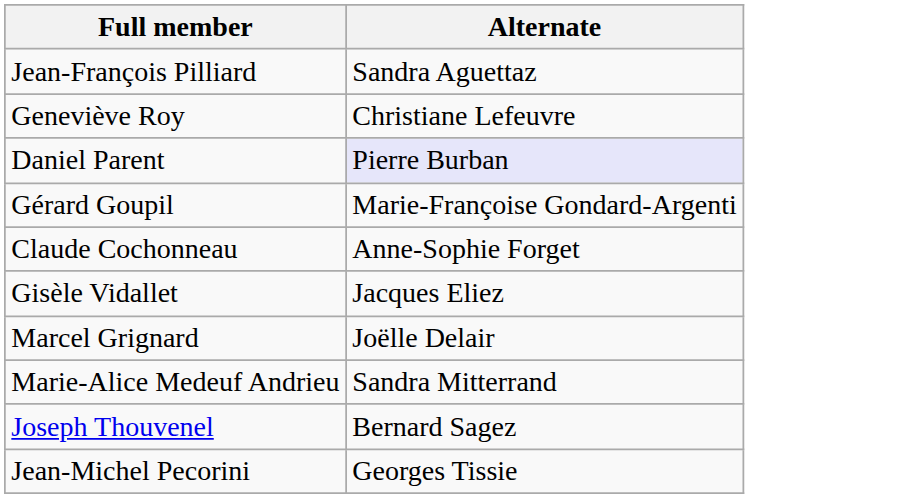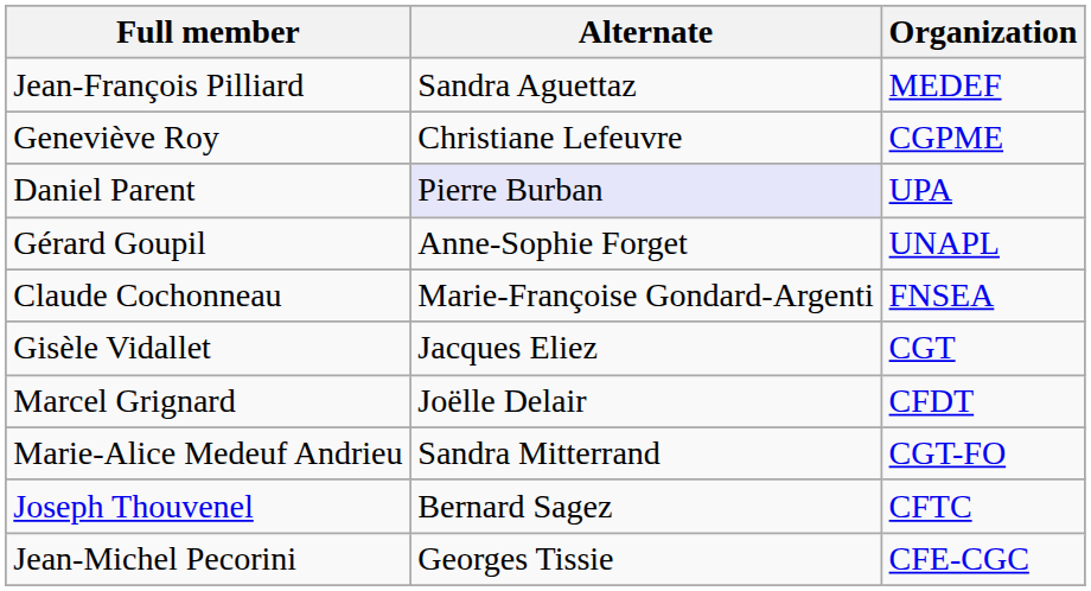+ column: Organization | MEDEF | CGPME | UPA | UNAPL | FNSEA | CGT | CFDT | CGT-FO | CFTC | CFE-CGC
Gérard Goupil | Alternate: Marie-Françoise Gondard-Argenti -> Anne-Sophie Forget
Claude Cochonneau | Alternate: Anne-Sophie Forget -> Marie-Françoise Gondard-Argenti
